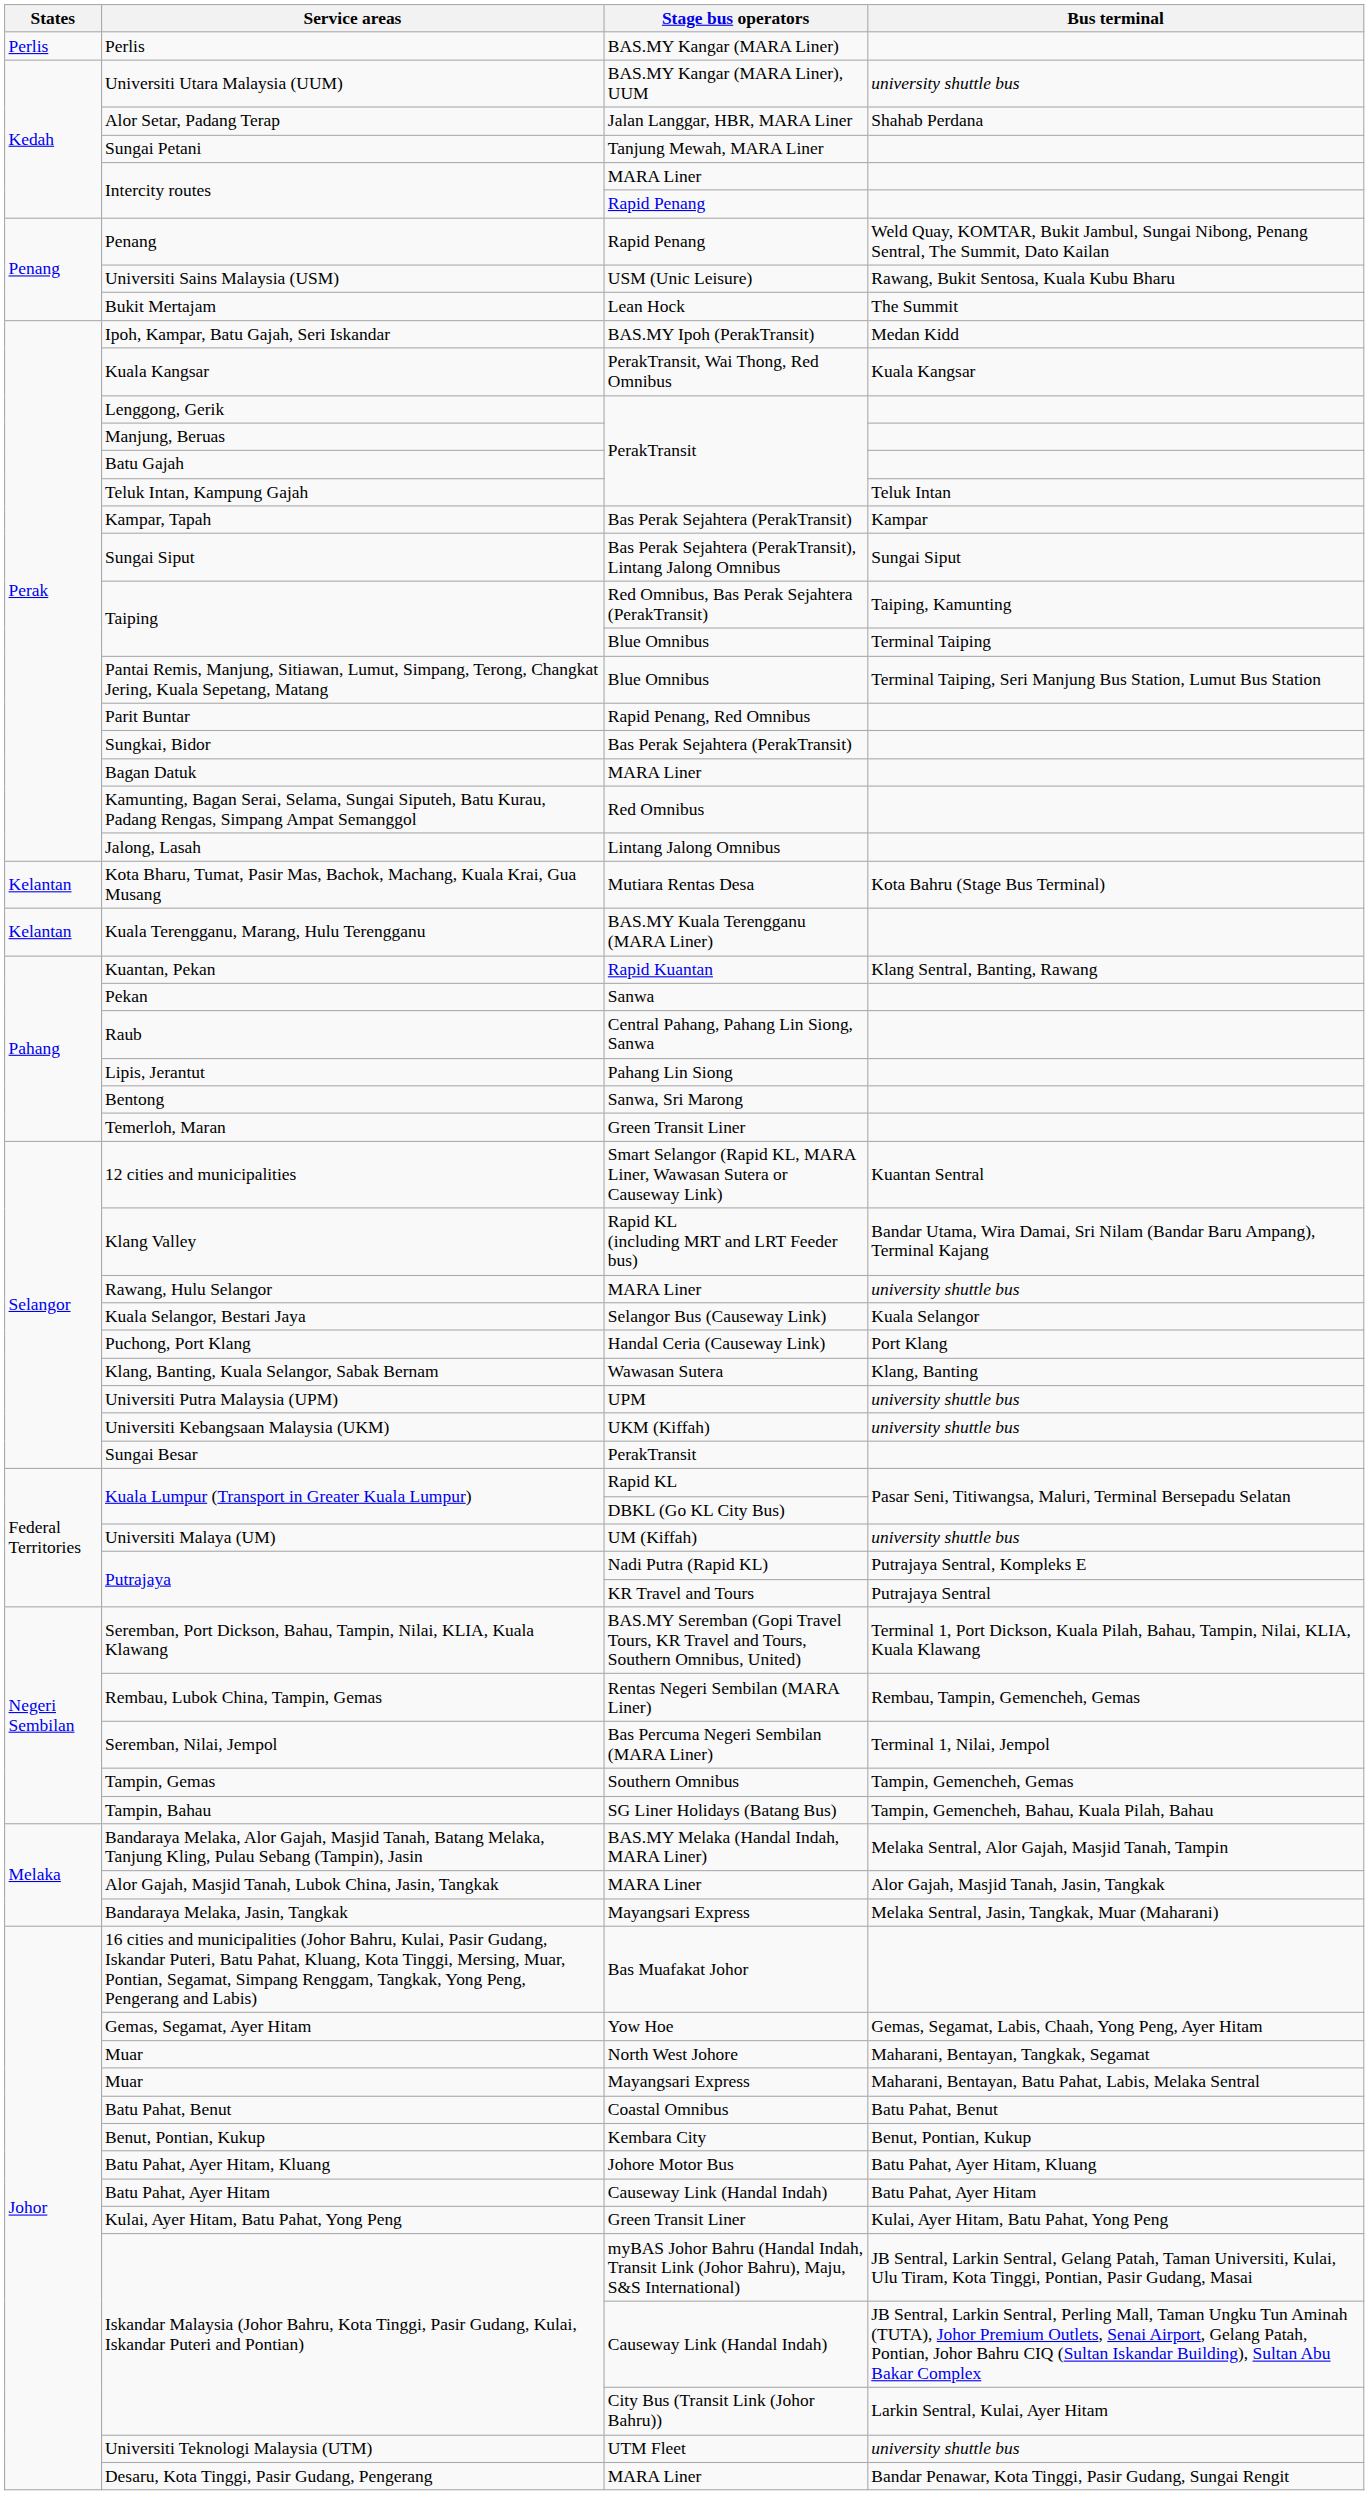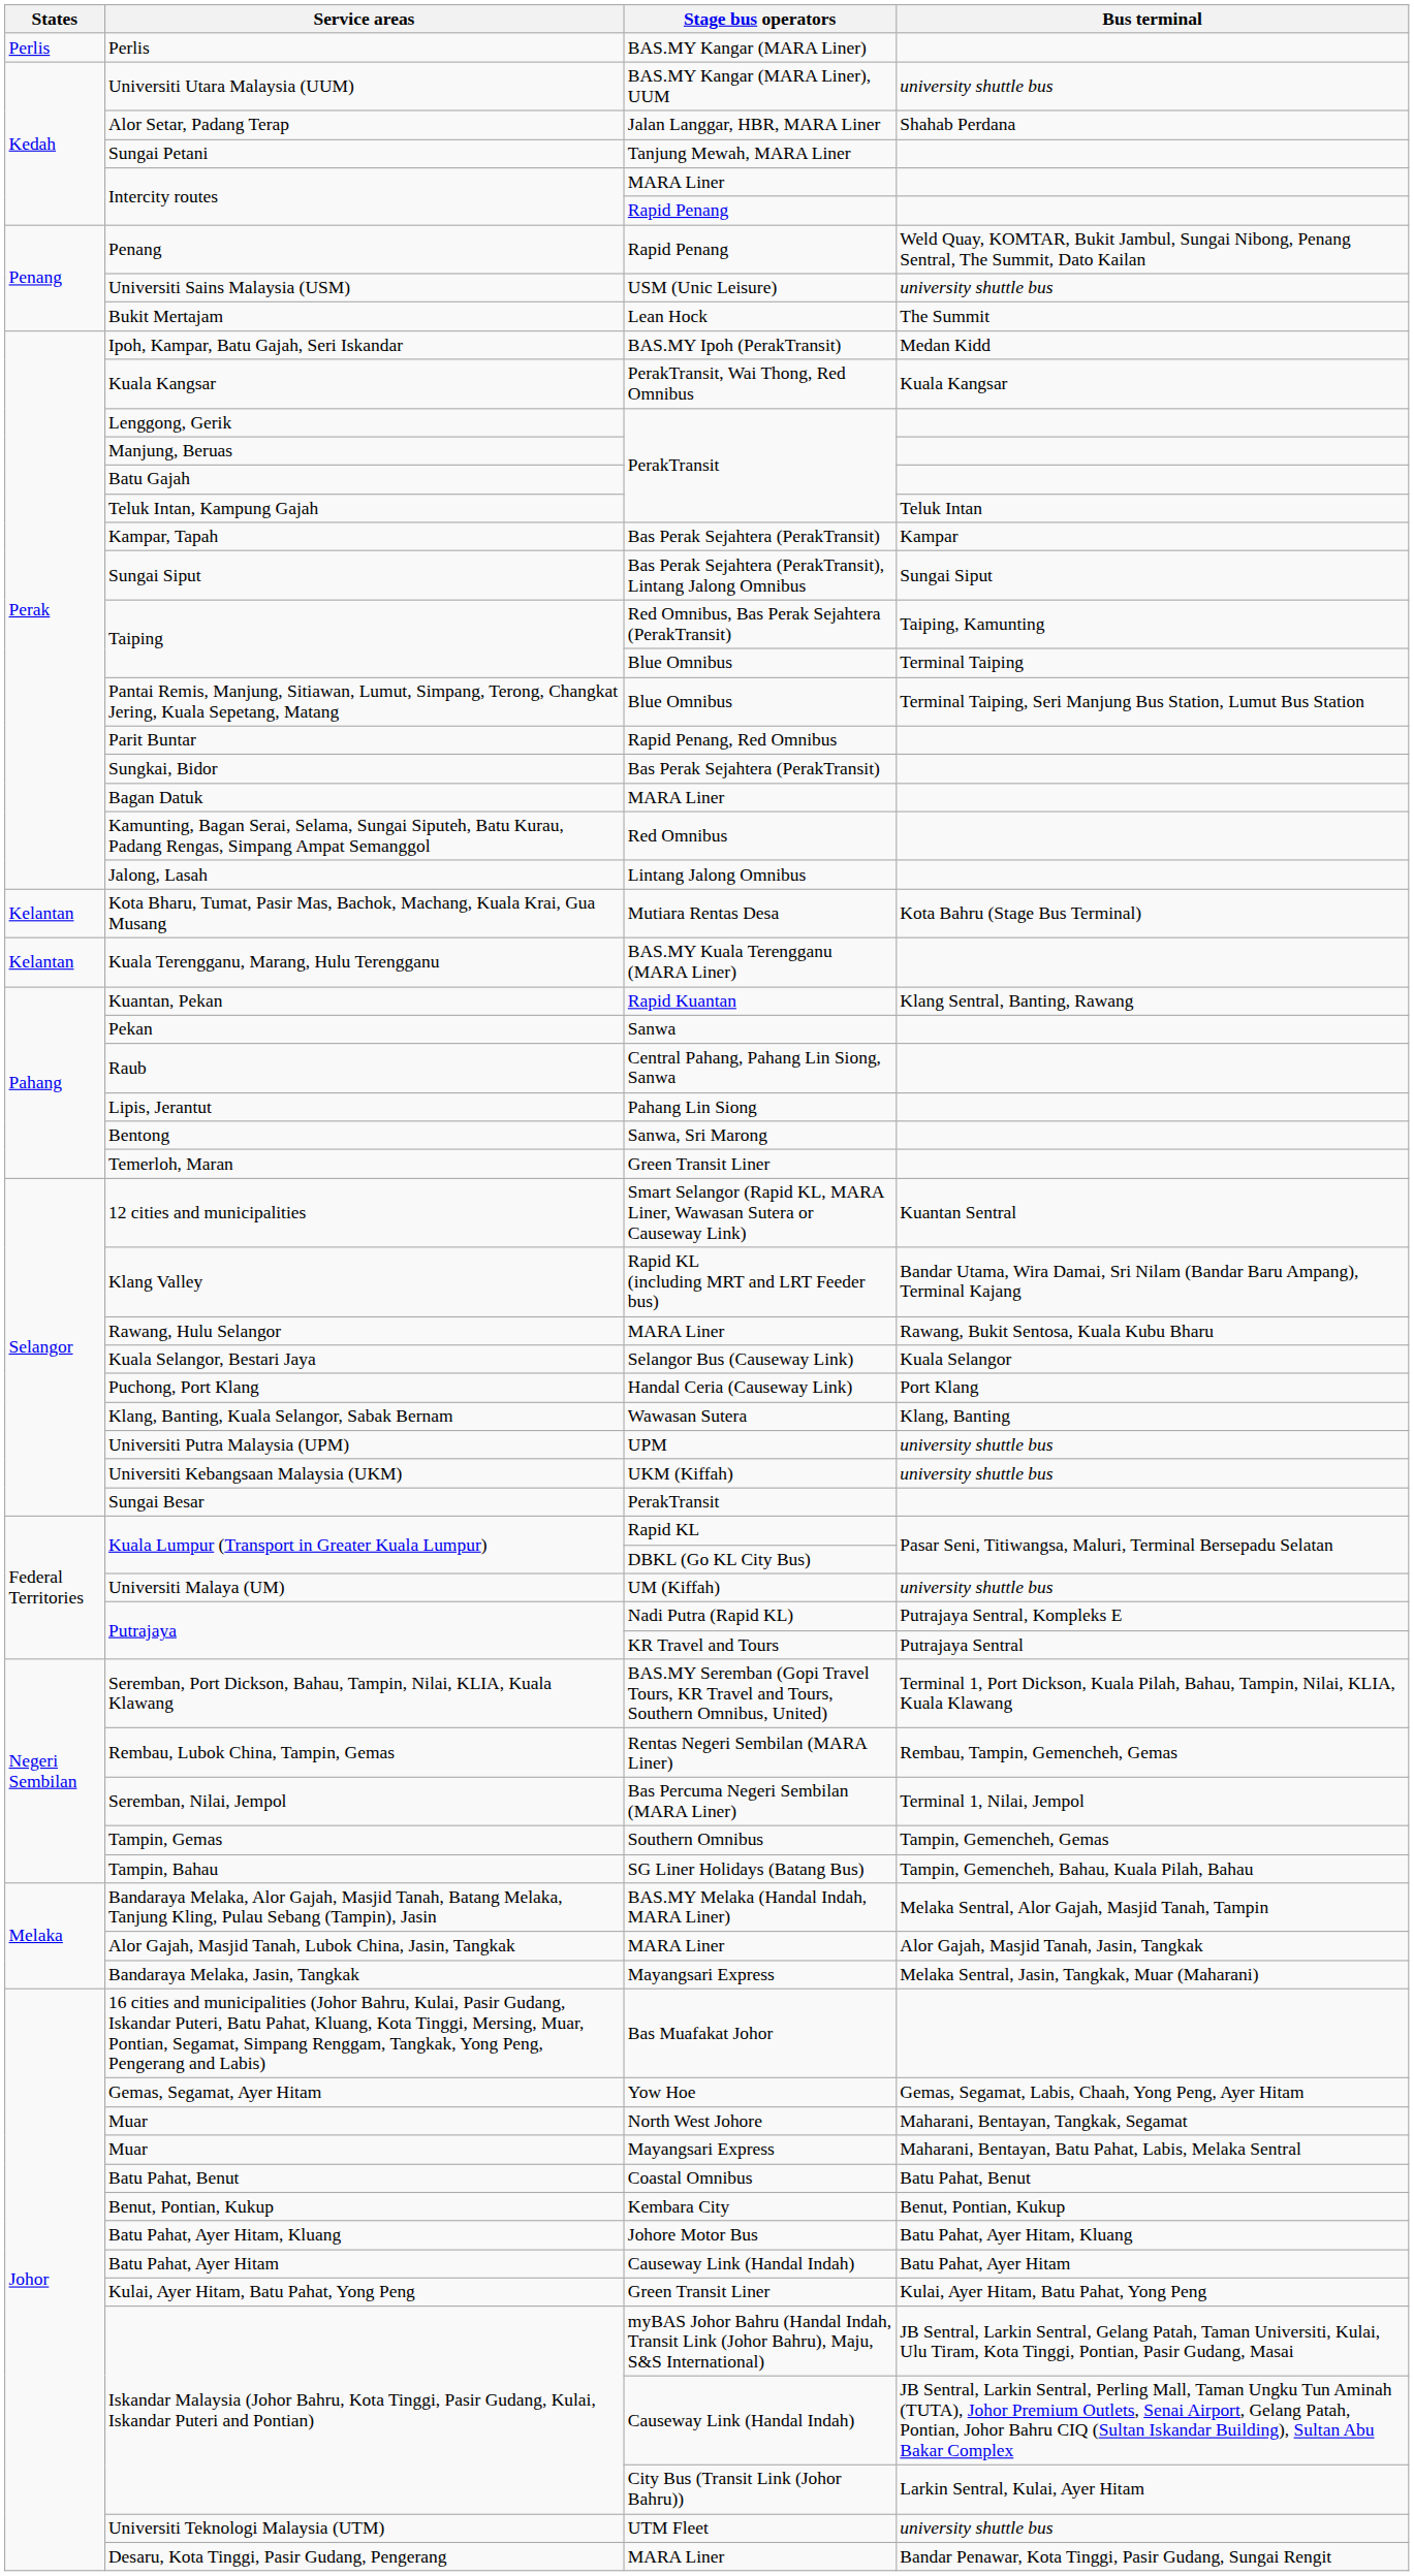Universiti Sains Malaysia (USM) | Bus terminal: Rawang, Bukit Sentosa, Kuala Kubu Bharu -> university shuttle bus
Rawang, Hulu Selangor | Bus terminal: university shuttle bus -> Rawang, Bukit Sentosa, Kuala Kubu Bharu
